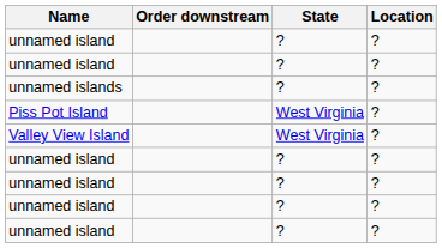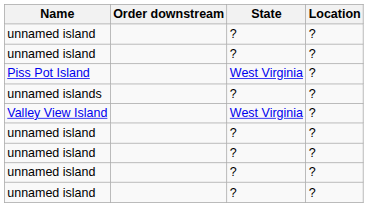rows swapped: unnamed islands <-> Piss Pot Island
